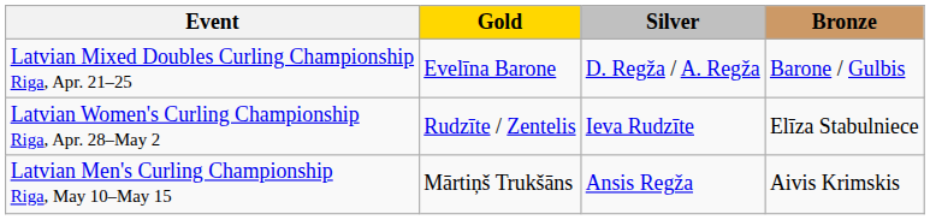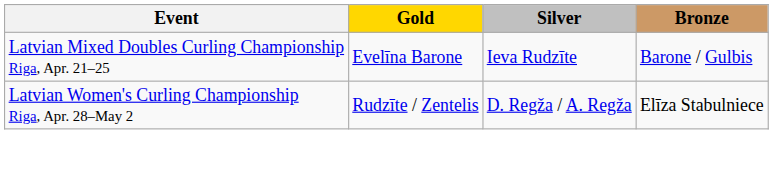Latvian Mixed Doubles Curling Championship Riga, Apr. 21–25 | Silver: D. Regža / A. Regža -> Ieva Rudzīte
Latvian Women's Curling Championship Riga, Apr. 28–May 2 | Silver: Ieva Rudzīte -> D. Regža / A. Regža
- row: Latvian Men's Curling Championship Riga, May 10–May 15 | Mārtiņš Trukšāns | Ansis Regža | Aivis Krimskis
